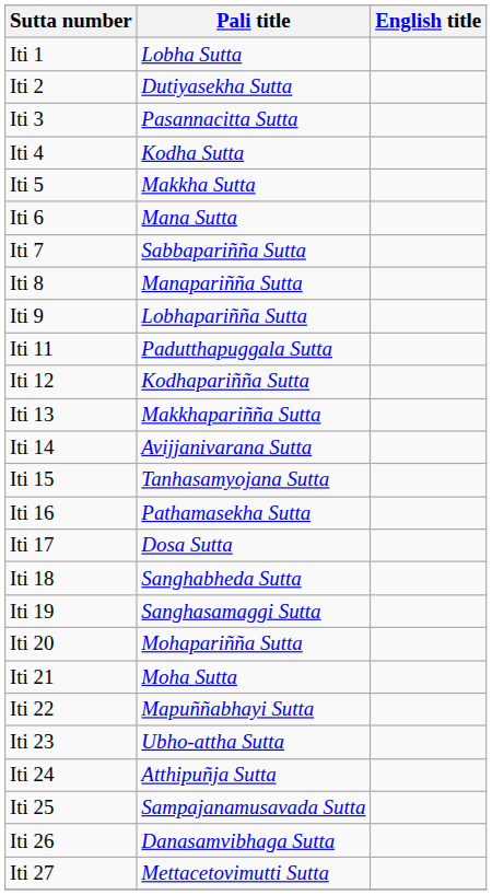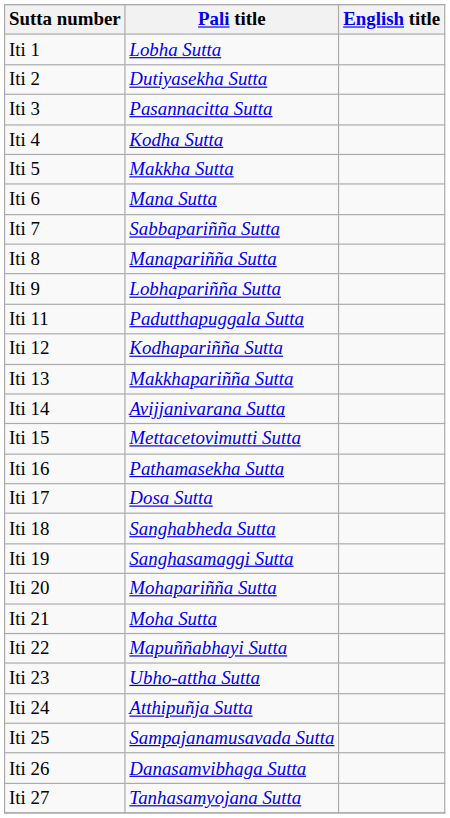Iti 15 | Pali title: Tanhasamyojana Sutta -> Mettacetovimutti Sutta
Iti 27 | Pali title: Mettacetovimutti Sutta -> Tanhasamyojana Sutta
